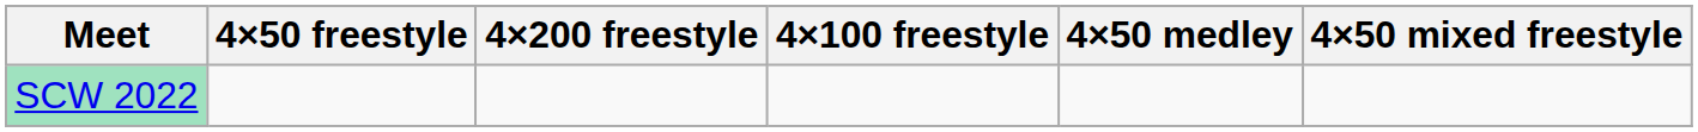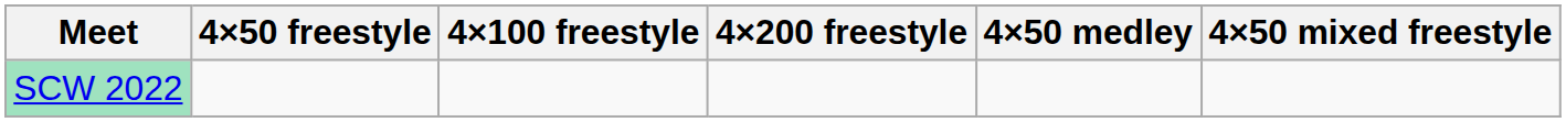columns swapped: 4×100 freestyle <-> 4×200 freestyle
